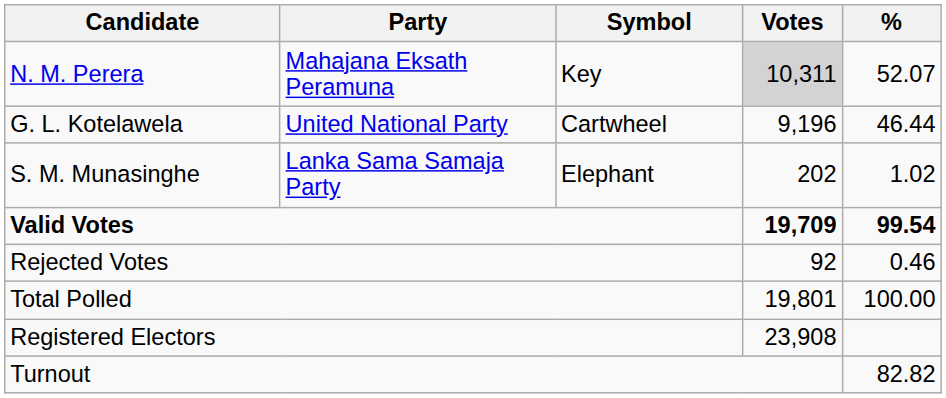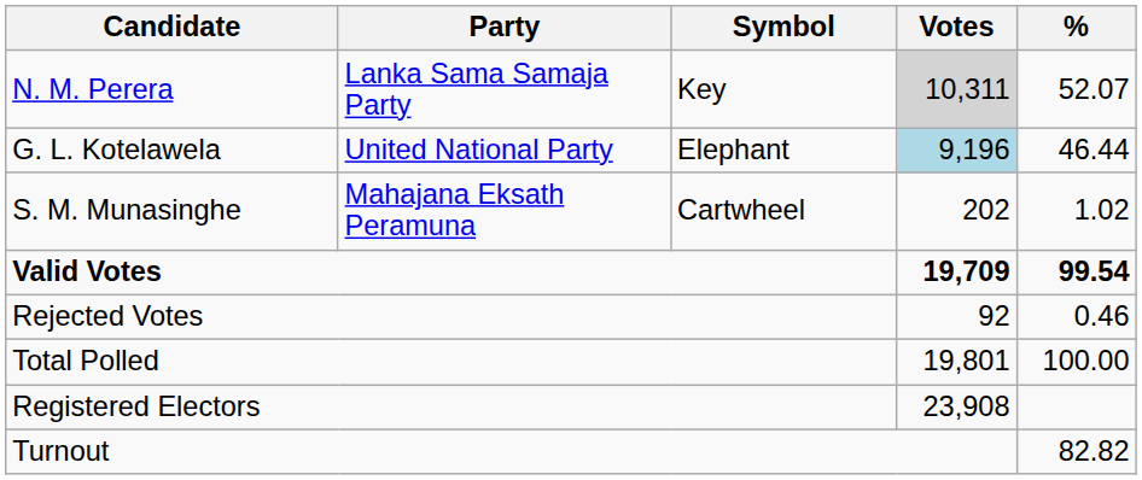N. M. Perera | Party: Mahajana Eksath Peramuna -> Lanka Sama Samaja Party
G. L. Kotelawela | Symbol: Cartwheel -> Elephant
G. L. Kotelawela | Votes: no background -> lightblue background
S. M. Munasinghe | Party: Lanka Sama Samaja Party -> Mahajana Eksath Peramuna
S. M. Munasinghe | Symbol: Elephant -> Cartwheel
